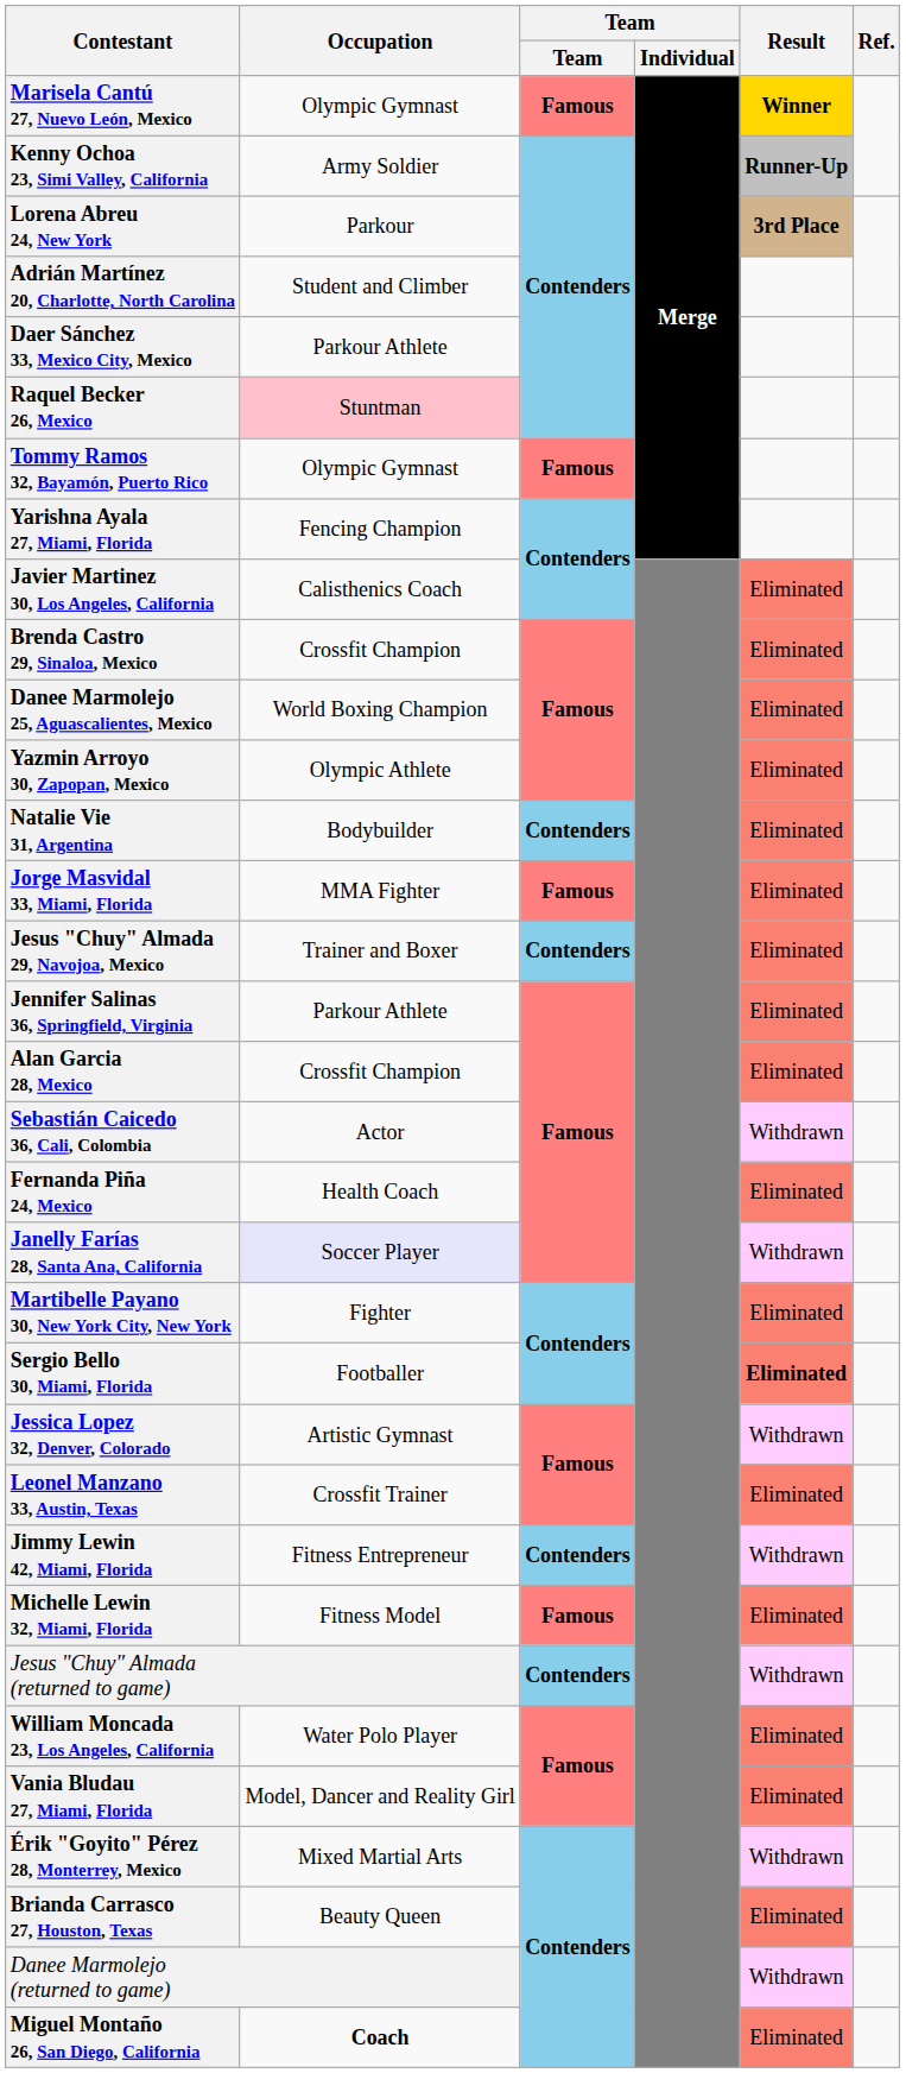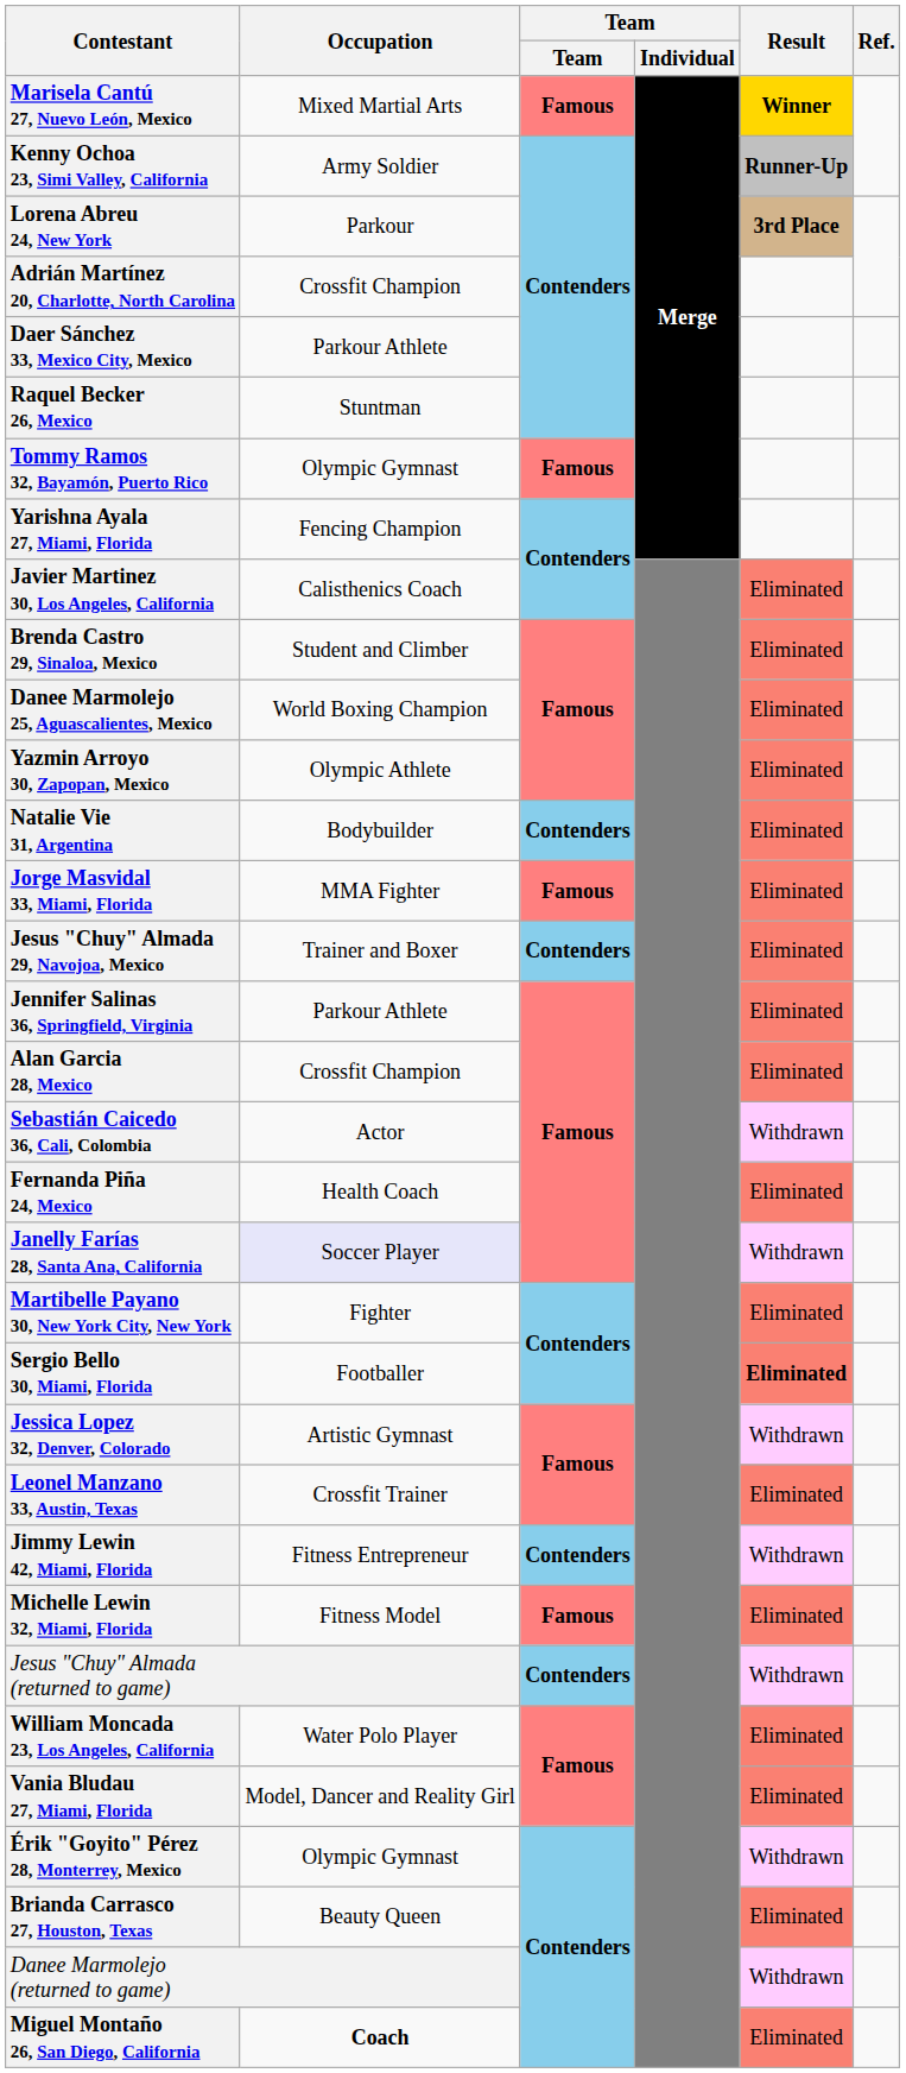Marisela Cantú 27, Nuevo León, Mexico | Occupation: Olympic Gymnast -> Mixed Martial Arts
Adrián Martínez 20, Charlotte, North Carolina | Occupation: Student and Climber -> Crossfit Champion
Raquel Becker 26, Mexico | Occupation: pink background -> no background
Brenda Castro 29, Sinaloa, Mexico | Occupation: Crossfit Champion -> Student and Climber
Érik "Goyito" Pérez 28, Monterrey, Mexico | Occupation: Mixed Martial Arts -> Olympic Gymnast
